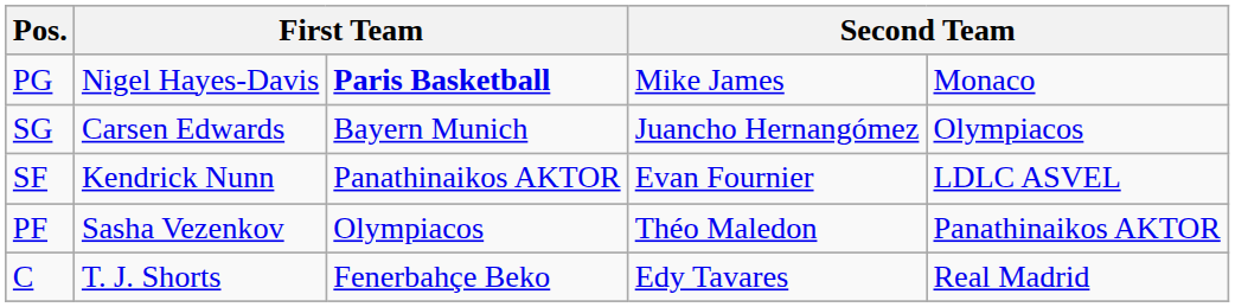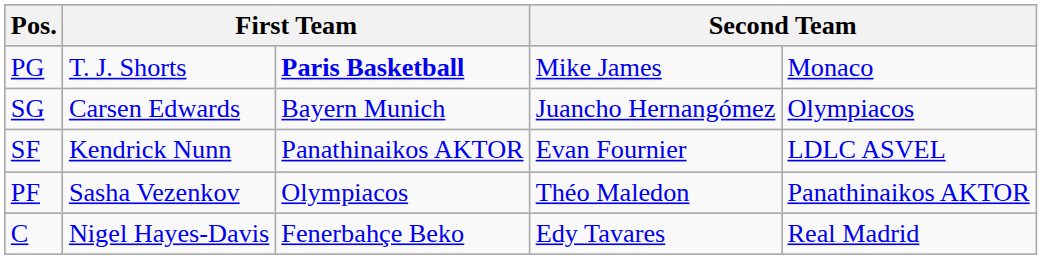PG | column 2: Nigel Hayes-Davis -> T. J. Shorts
C | column 2: T. J. Shorts -> Nigel Hayes-Davis
